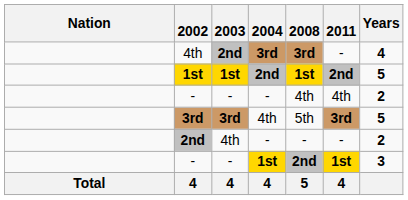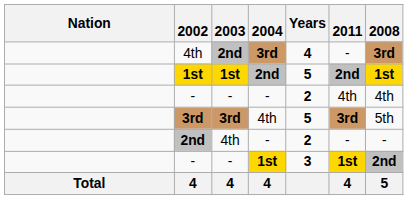columns swapped: 2008 <-> Years
